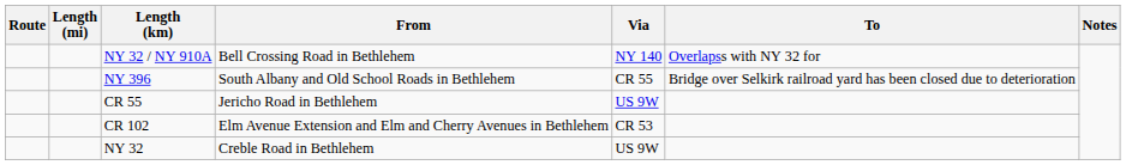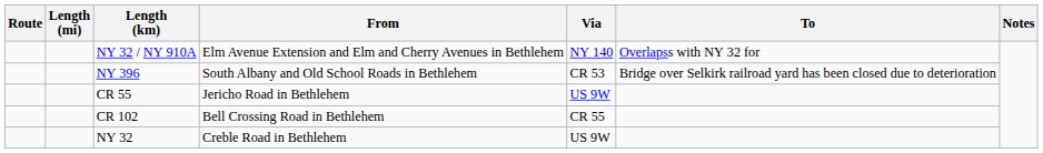NY 32 / NY 910A | From: Bell Crossing Road in Bethlehem -> Elm Avenue Extension and Elm and Cherry Avenues in Bethlehem
NY 396 | Via: CR 55 -> CR 53
CR 102 | From: Elm Avenue Extension and Elm and Cherry Avenues in Bethlehem -> Bell Crossing Road in Bethlehem
CR 102 | Via: CR 53 -> CR 55
